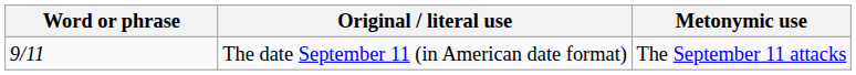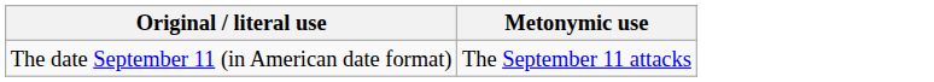- column: Word or phrase | 9/11
